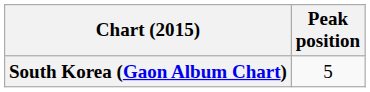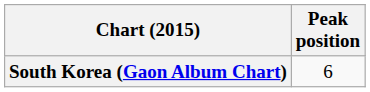South Korea (Gaon Album Chart) | Peak position: 5 -> 6
